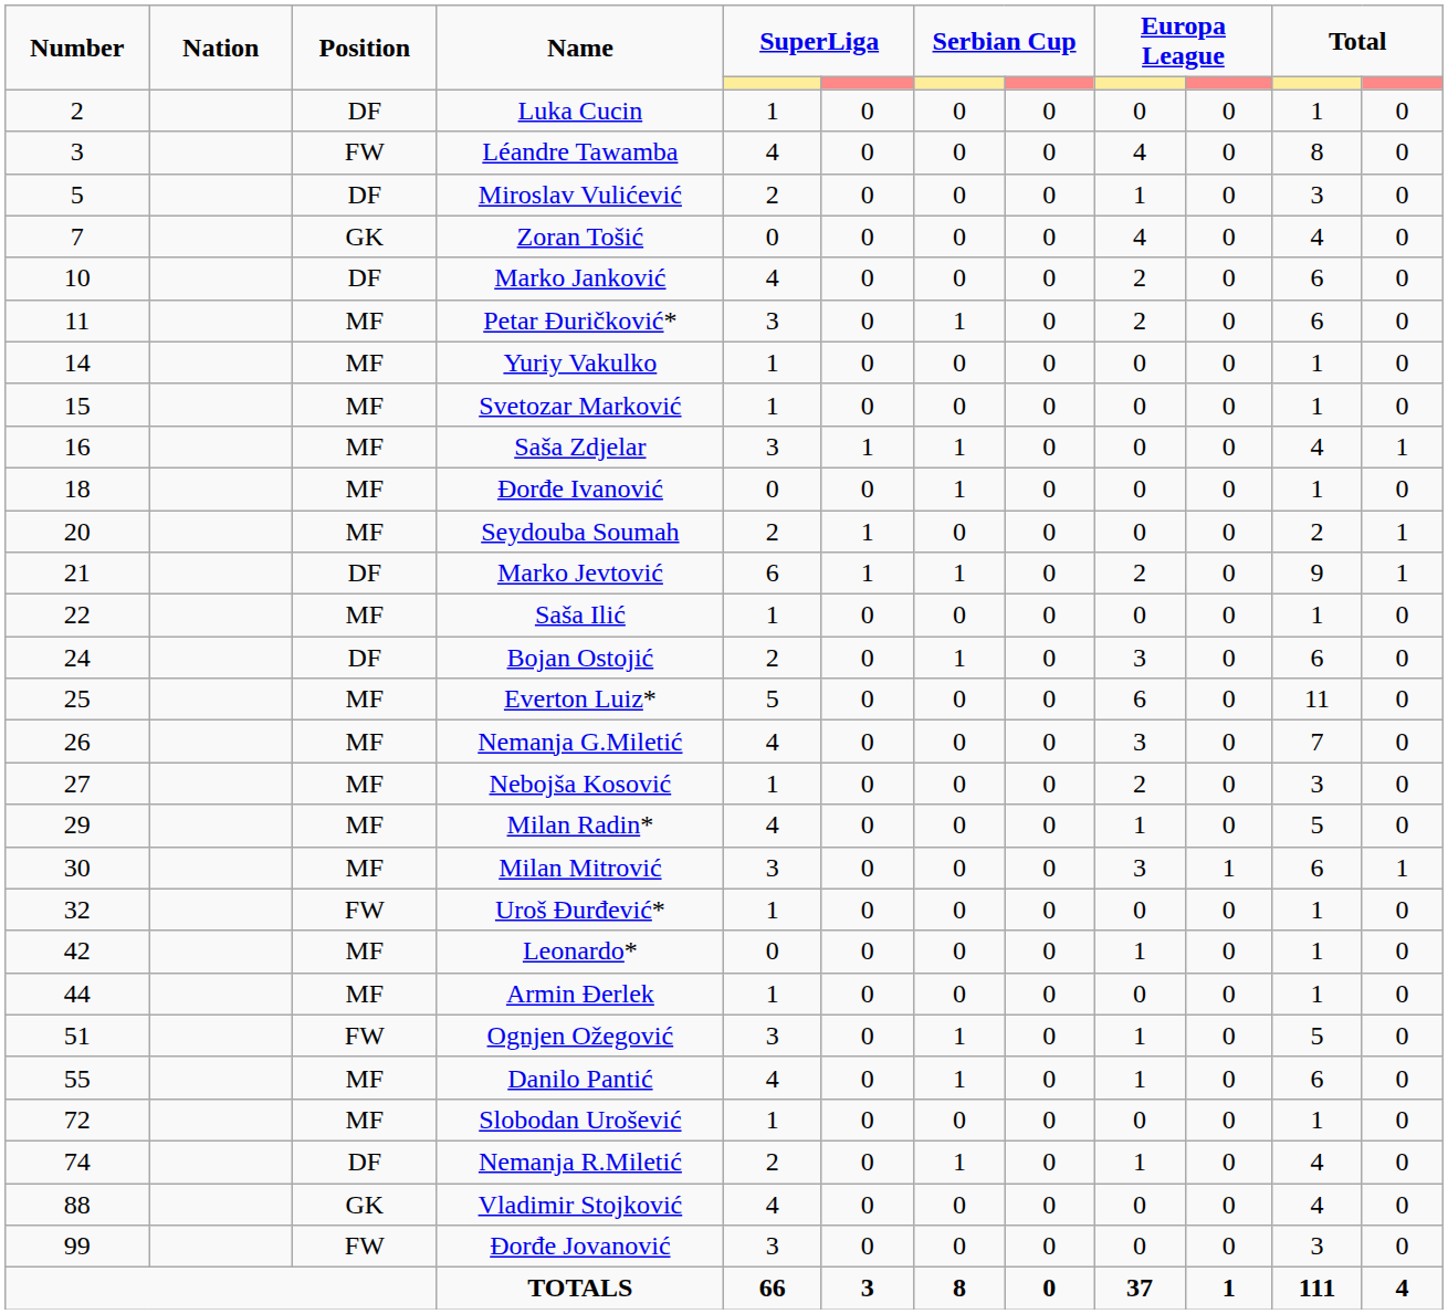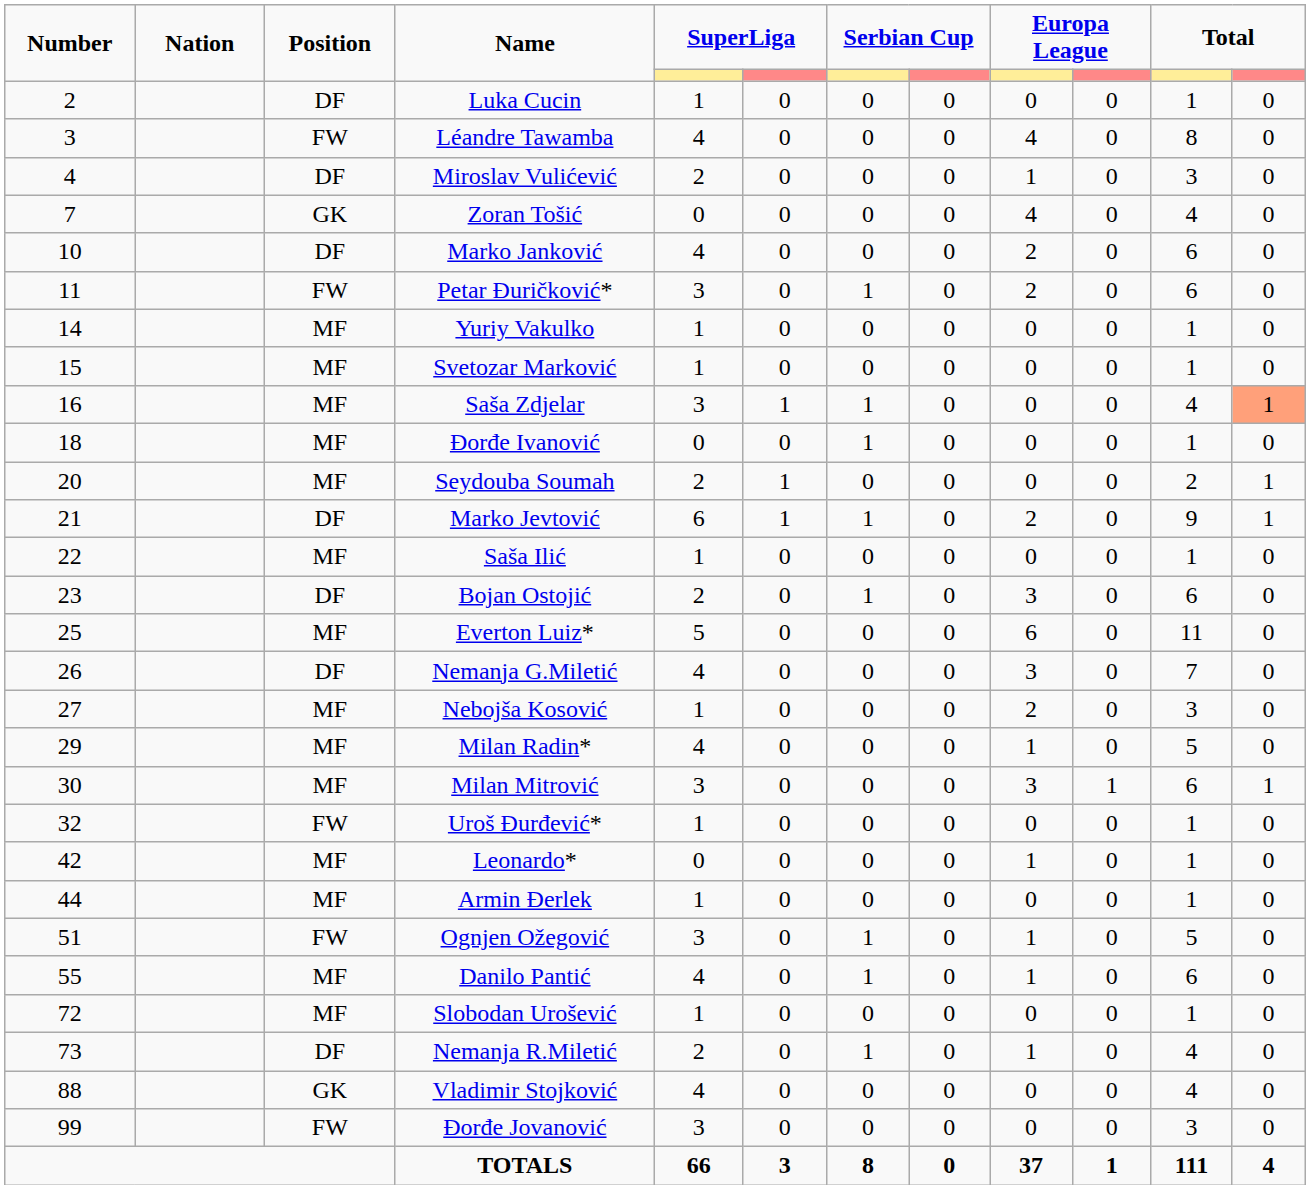Miroslav Vulićević | Number: 5 -> 4
Petar Đuričković* | Position: MF -> FW
Saša Zdjelar | column 12: no background -> lightsalmon background
Bojan Ostojić | Number: 24 -> 23
Nemanja G.Miletić | Position: MF -> DF
Nemanja R.Miletić | Number: 74 -> 73
